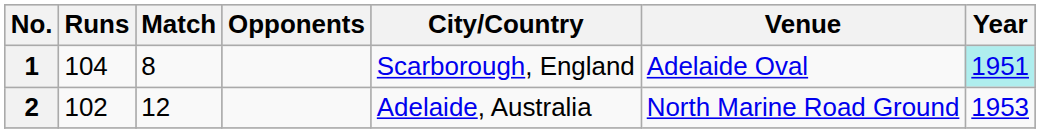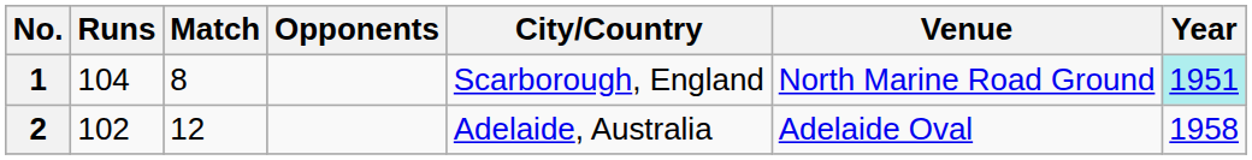1 | Venue: Adelaide Oval -> North Marine Road Ground
2 | Venue: North Marine Road Ground -> Adelaide Oval
2 | Year: 1953 -> 1958
